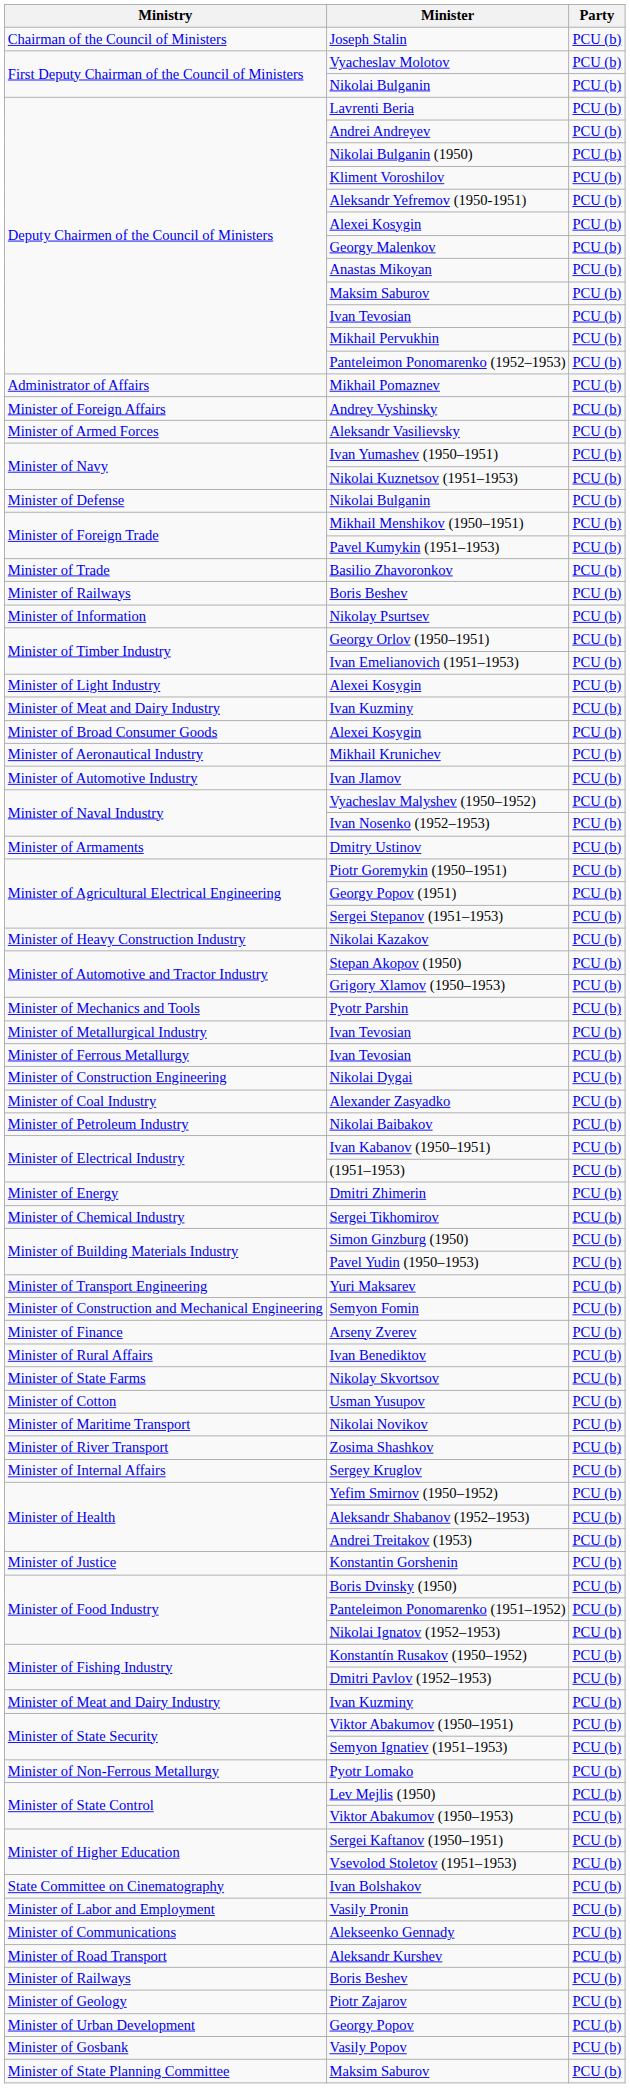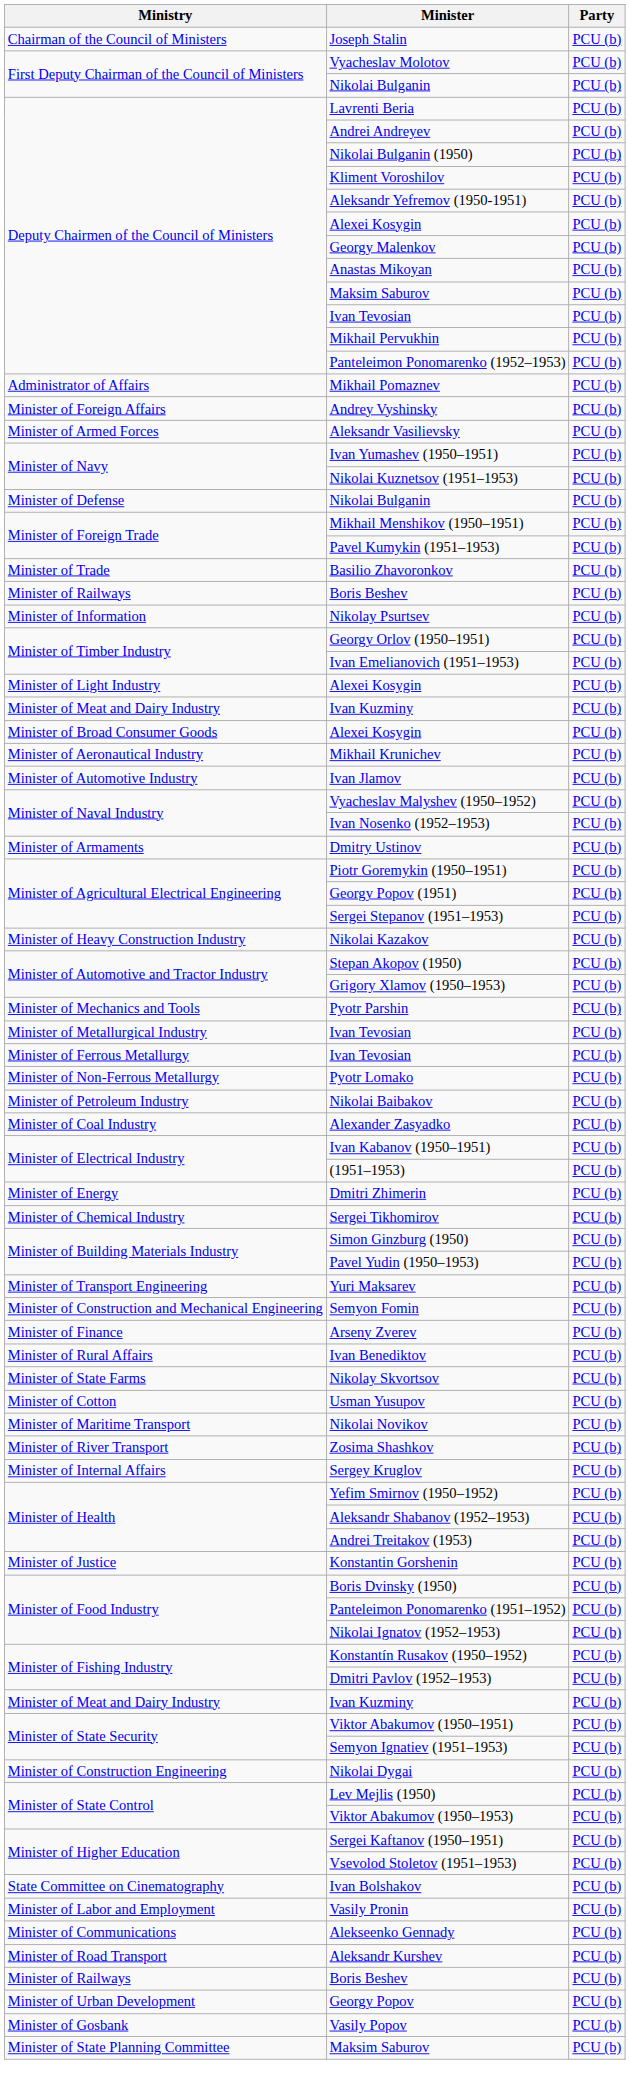rows swapped: Pyotr Lomako <-> Nikolai Dygai
rows swapped: Nikolai Baibakov <-> Alexander Zasyadko
- row: Minister of Geology | Piotr Zajarov | PCU (b)
